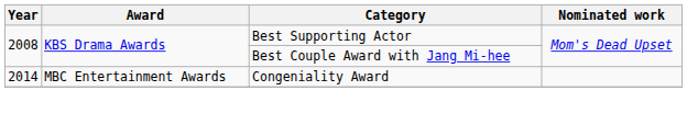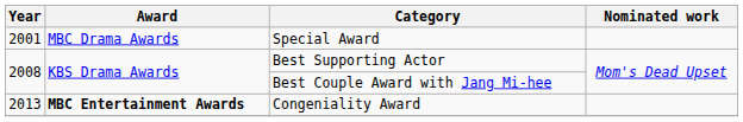+ row: 2001 | MBC Drama Awards | Special Award
Congeniality Award | Year: 2014 -> 2013
Congeniality Award | Award: normal -> bold
